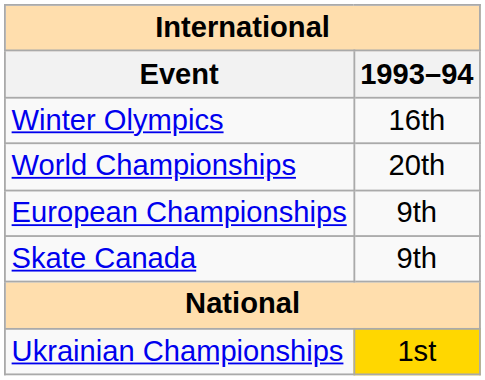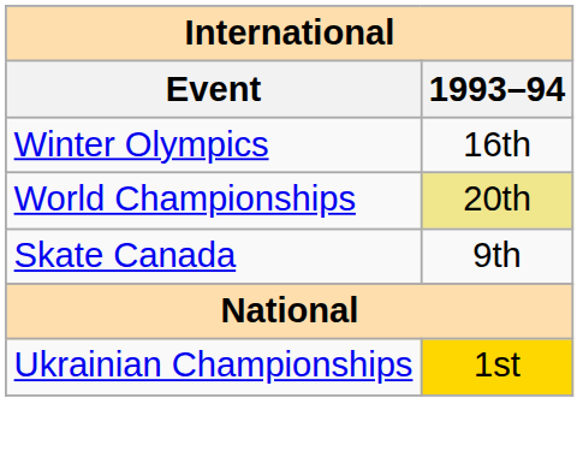World Championships | 1993–94: no background -> khaki background
- row: European Championships | 9th
